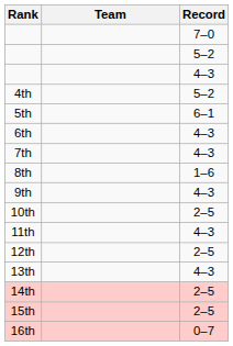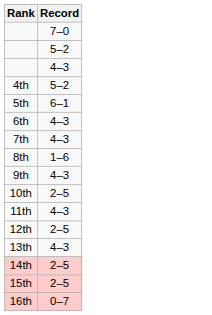- column: Team
